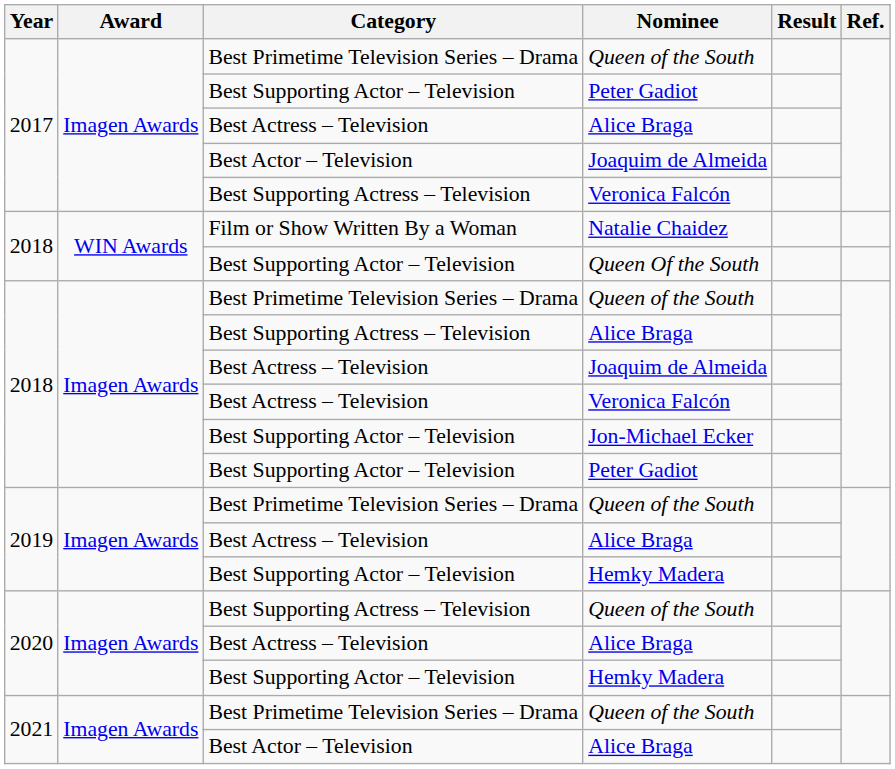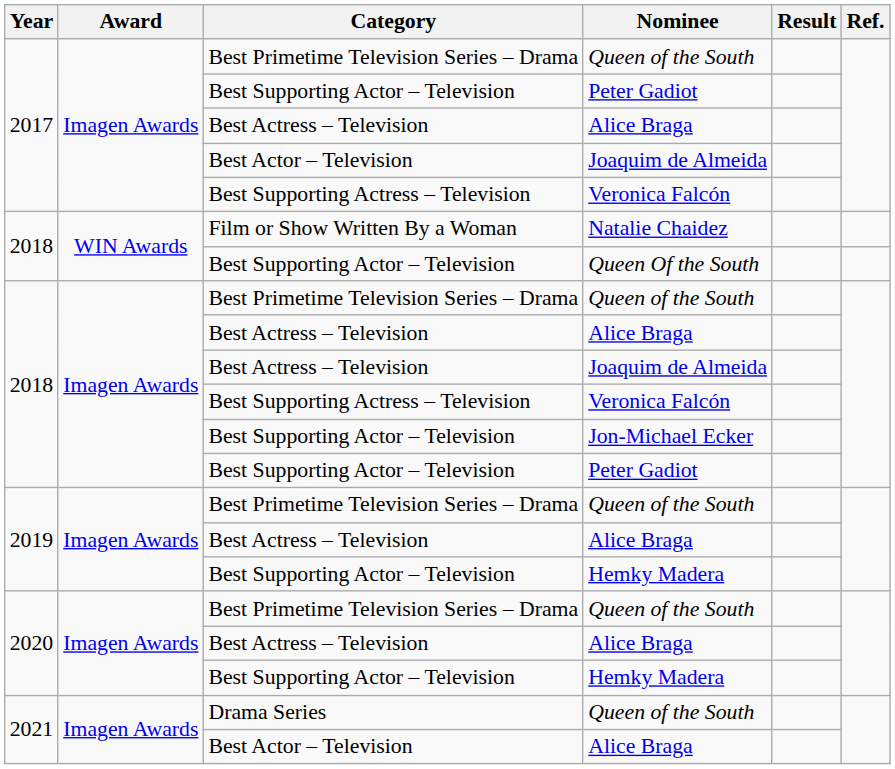2018 / Alice Braga | Category: Best Supporting Actress – Television -> Best Actress – Television
2018 / Veronica Falcón | Category: Best Actress – Television -> Best Supporting Actress – Television
2020 / Queen of the South | Category: Best Supporting Actress – Television -> Best Primetime Television Series – Drama
2021 / Queen of the South | Category: Best Primetime Television Series – Drama -> Drama Series
